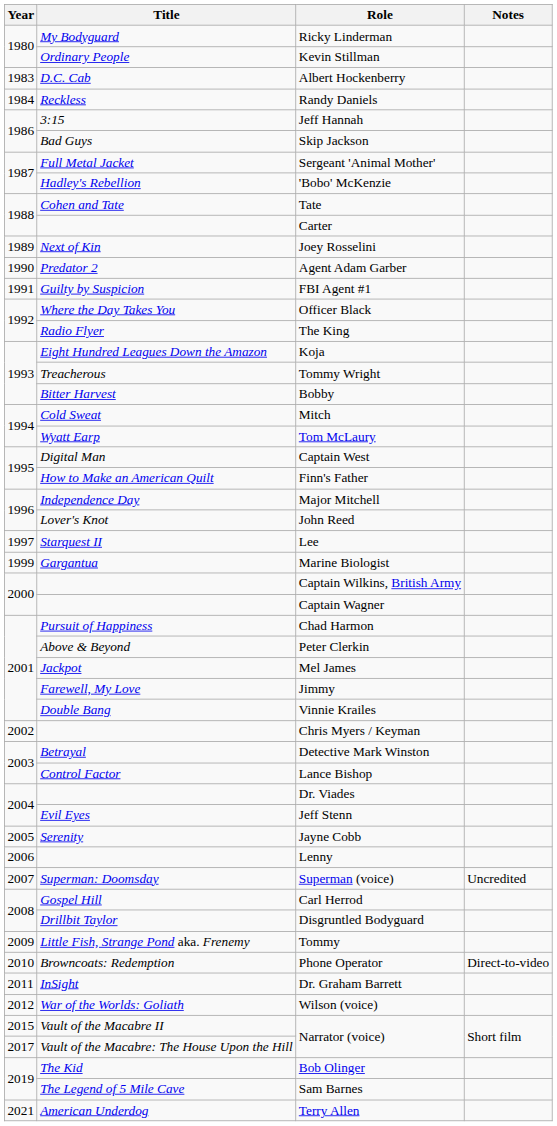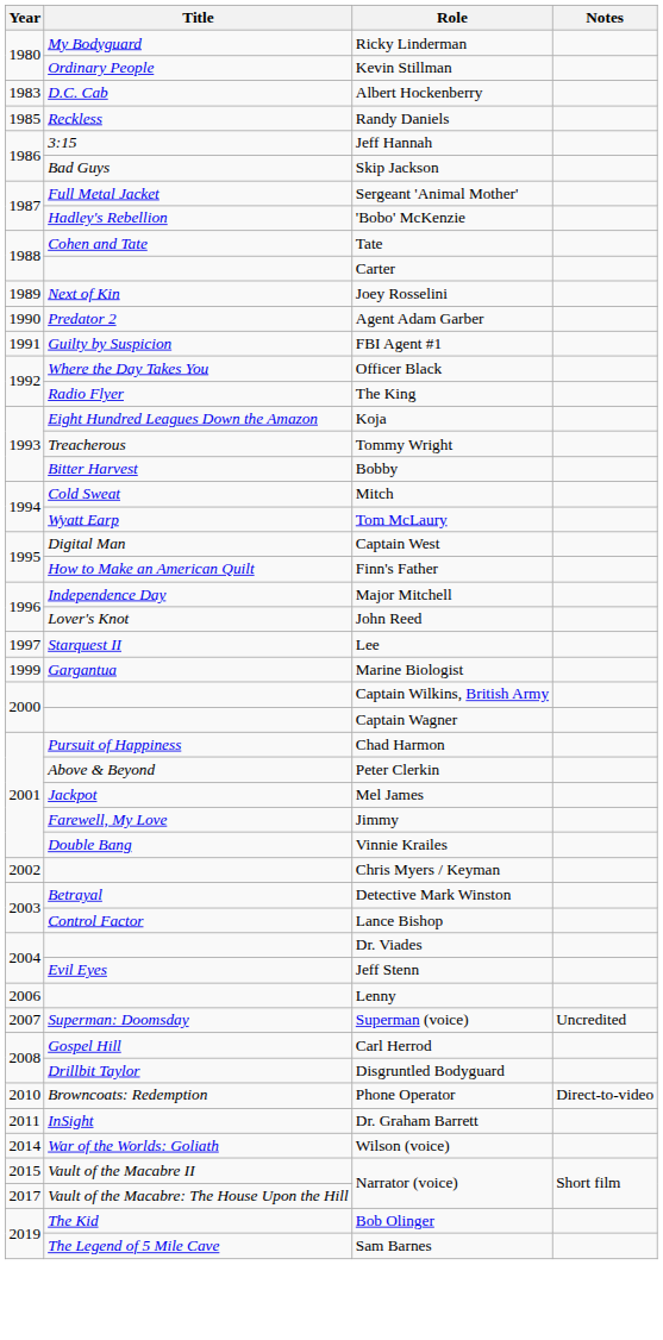Randy Daniels | Year: 1984 -> 1985
- row: 2005 | Serenity | Jayne Cobb
- row: 2009 | Little Fish, Strange Pond aka. Frenemy | Tommy
Wilson (voice) | Year: 2012 -> 2014
- row: 2021 | American Underdog | Terry Allen
